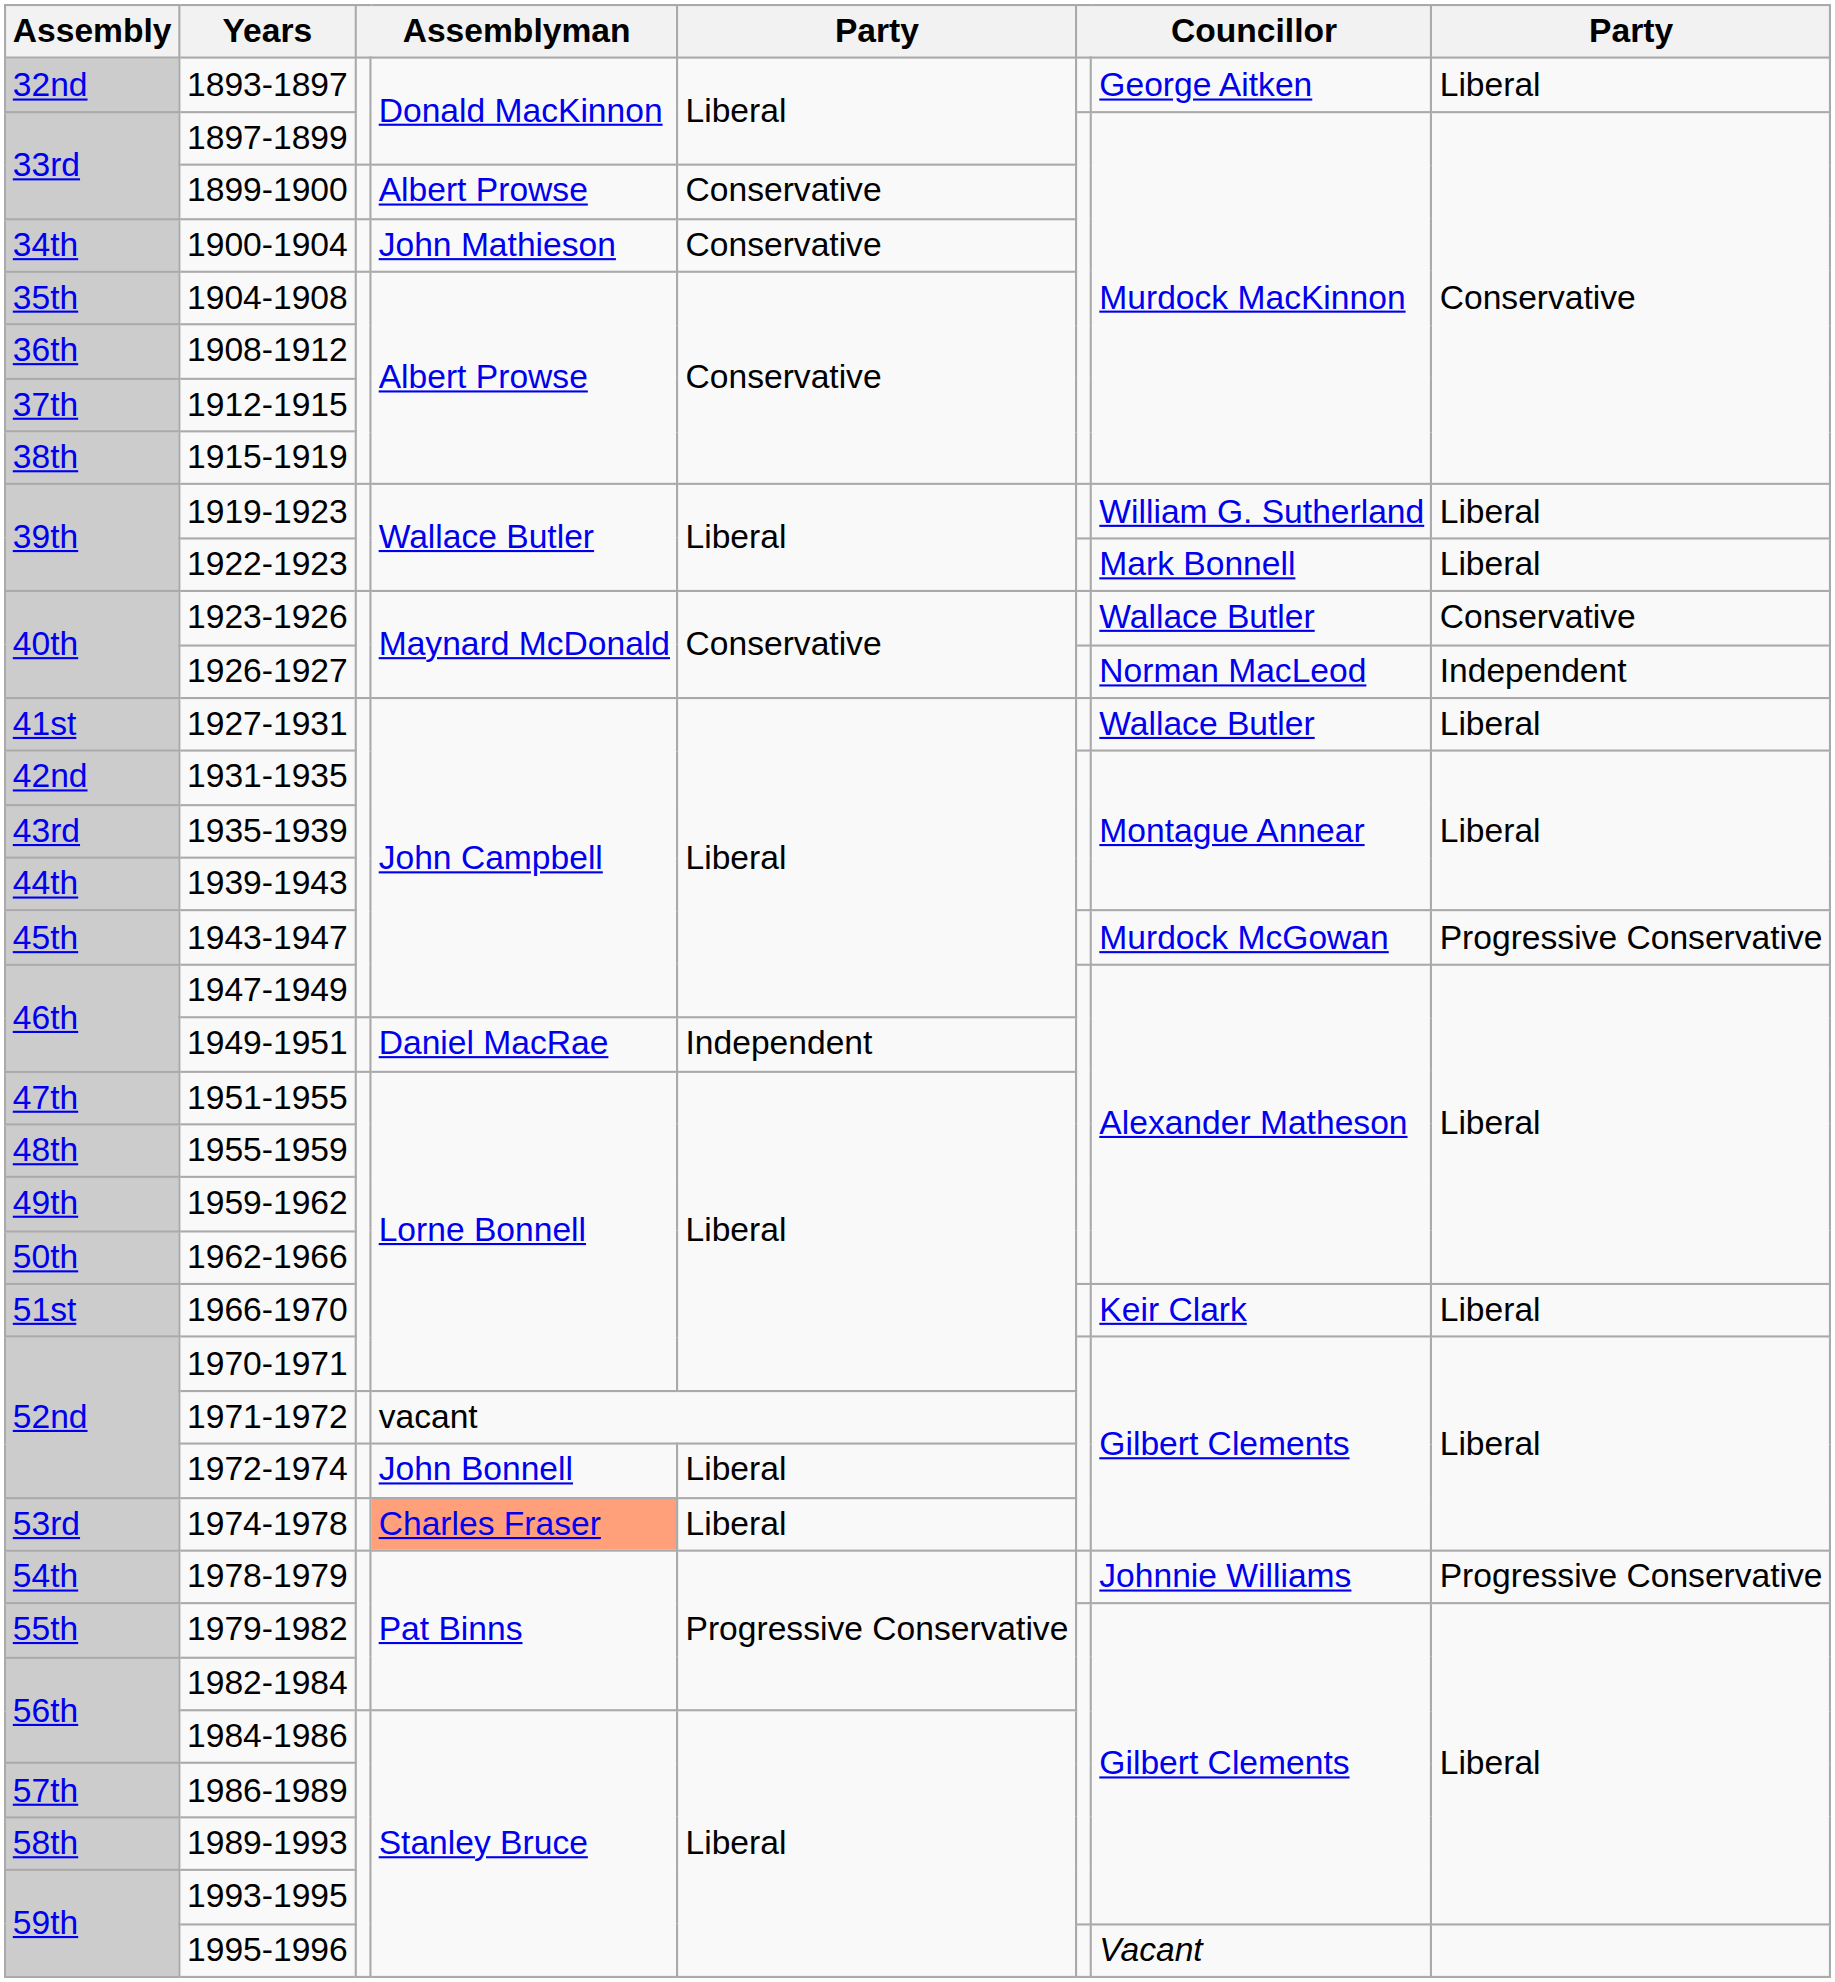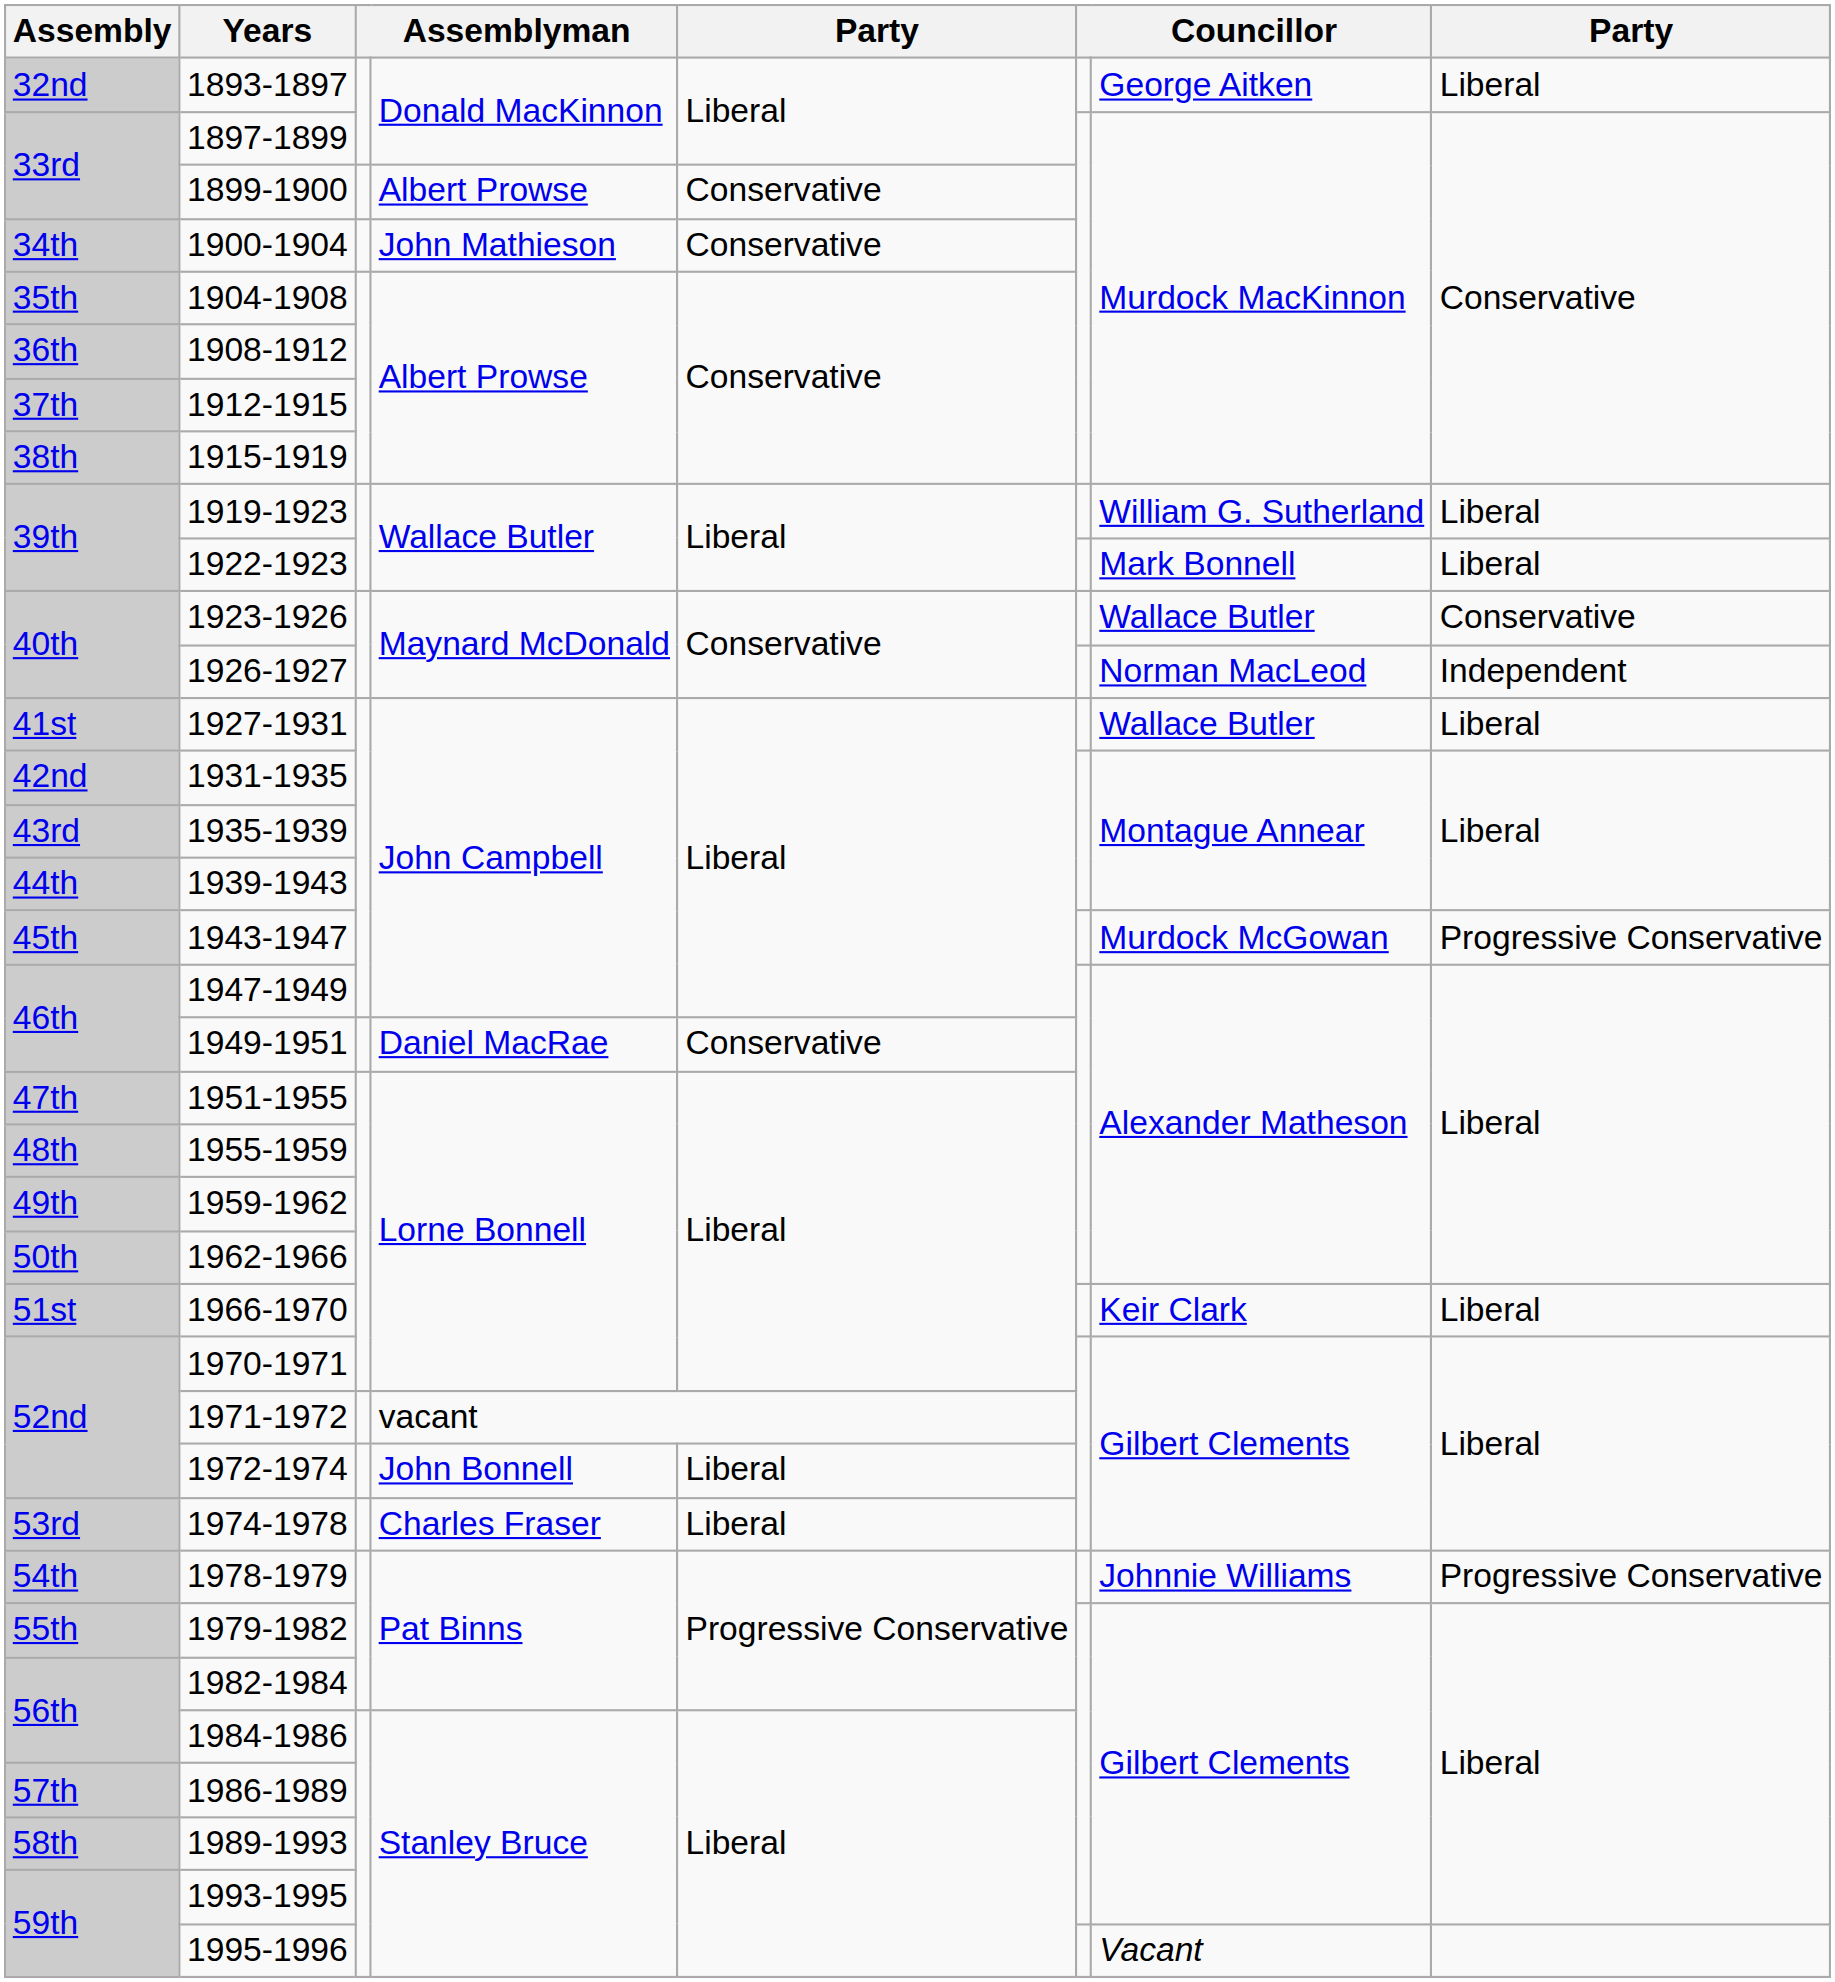1949-1951 | column 5: Independent -> Conservative
1974-1978 | column 4: lightsalmon background -> no background
